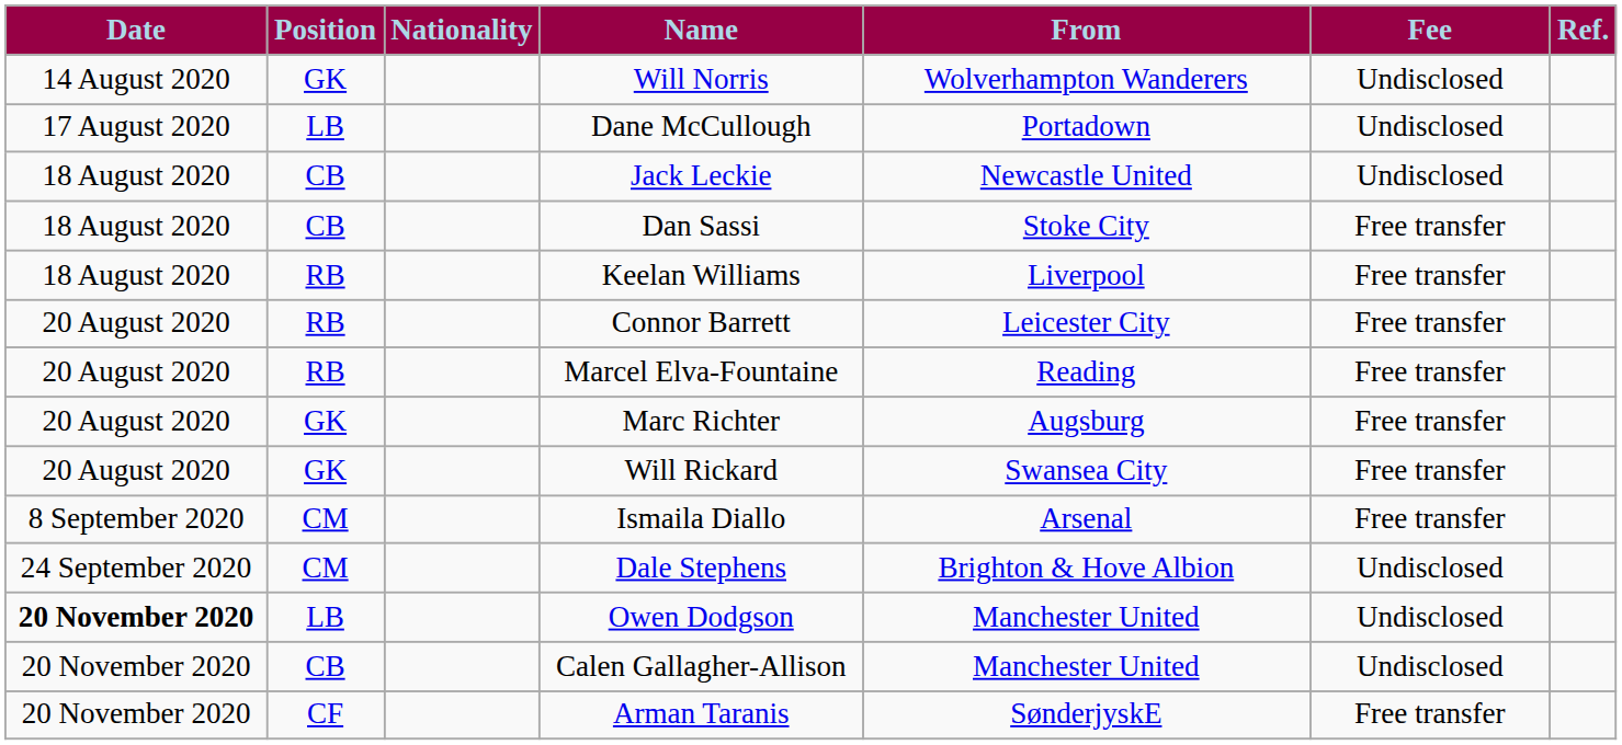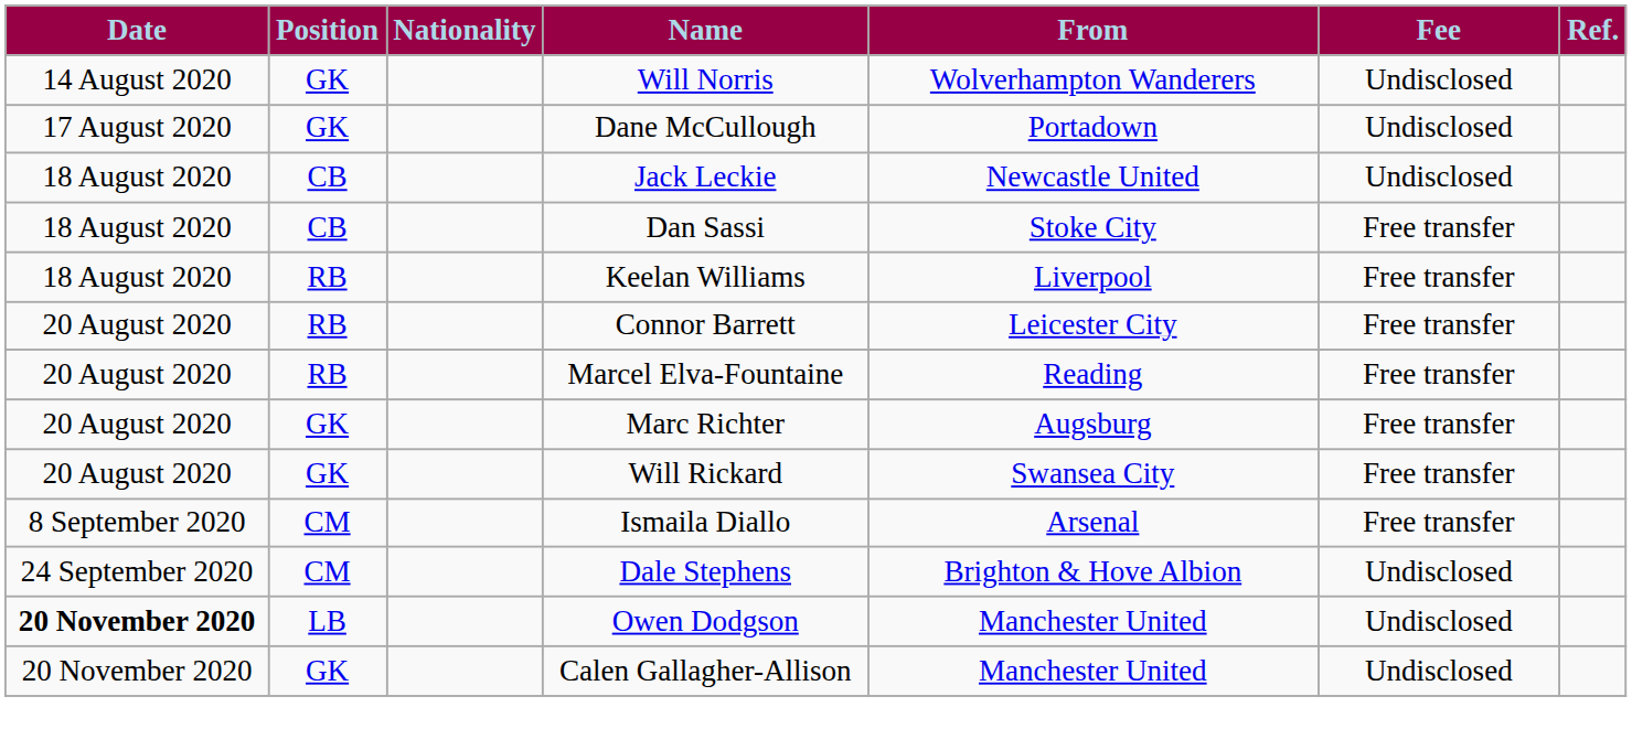Dane McCullough | Position: LB -> GK
Calen Gallagher-Allison | Position: CB -> GK
- row: 20 November 2020 | CF | Arman Taranis | SønderjyskE | Free transfer
